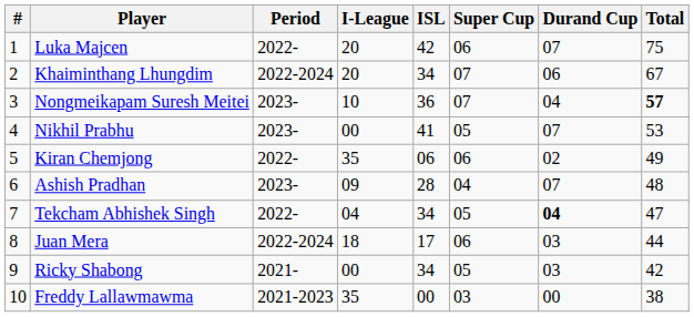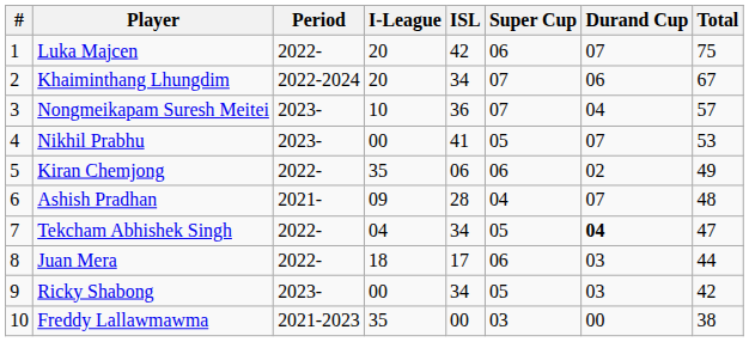Nongmeikapam Suresh Meitei | Total: bold -> normal
Ashish Pradhan | Period: 2023- -> 2021-
Juan Mera | Period: 2022-2024 -> 2022-
Ricky Shabong | Period: 2021- -> 2023-
